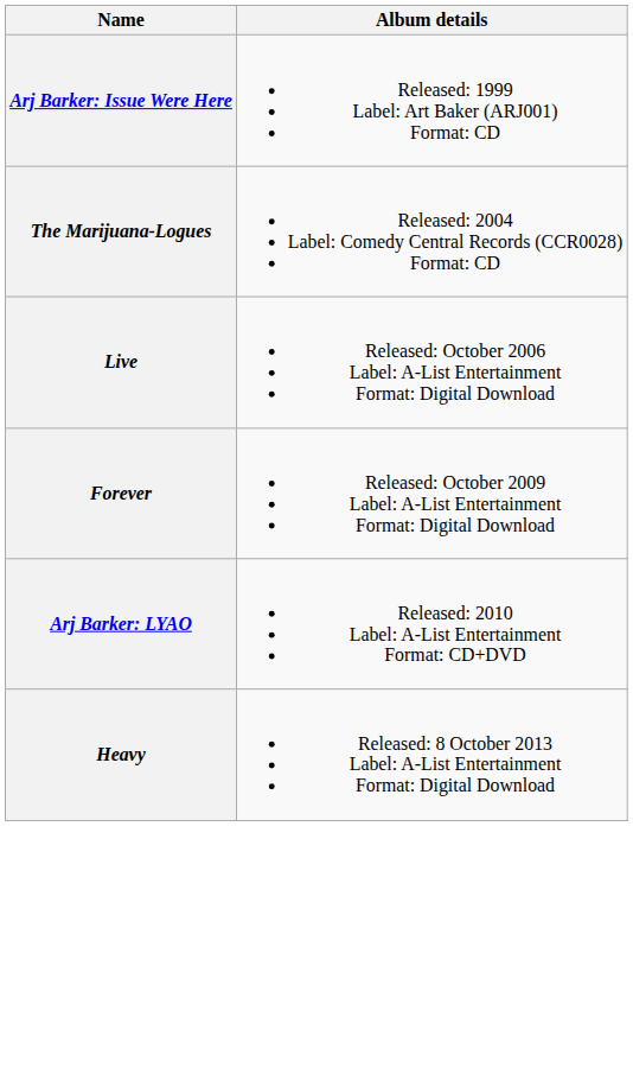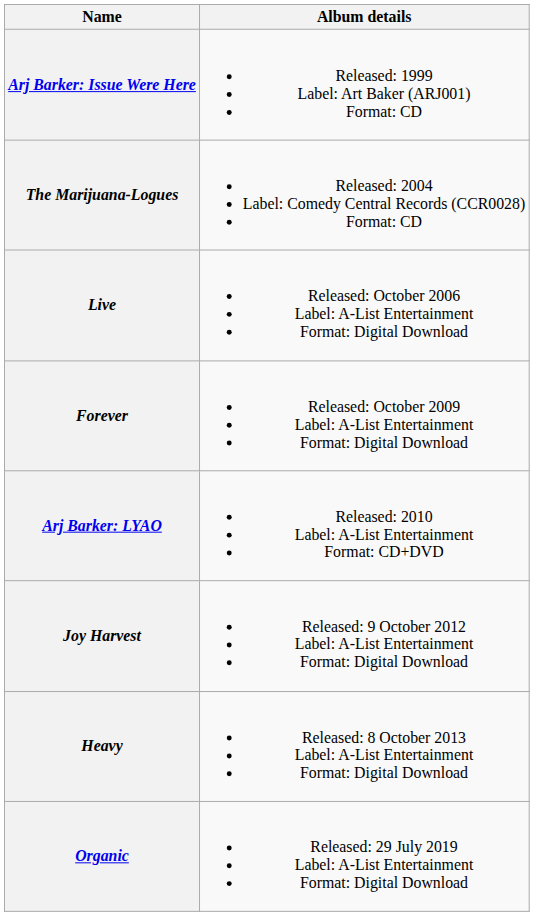+ row: Joy Harvest | Released: 9 October 2012 Label: A-List Entertainment Format: Digital Download
+ row: Organic | Released: 29 July 2019 Label: A-List Entertainment Format: Digital Download
